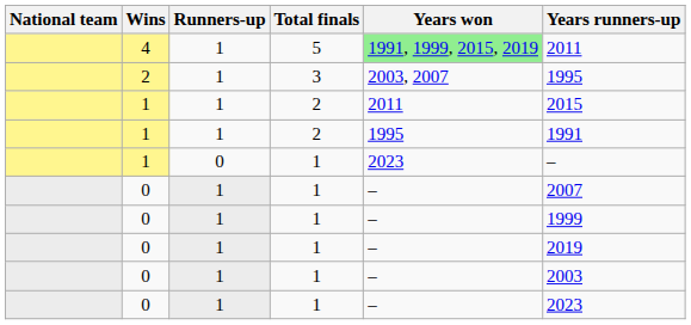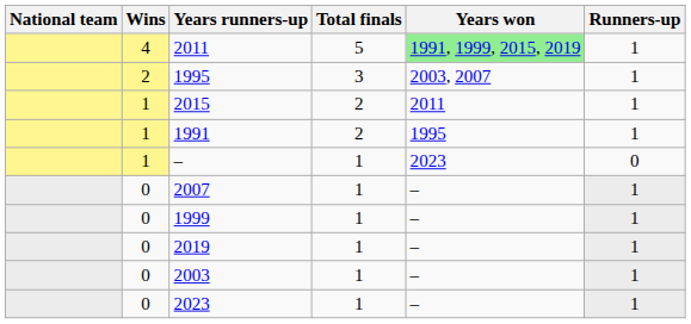columns swapped: Runners-up <-> Years runners-up
